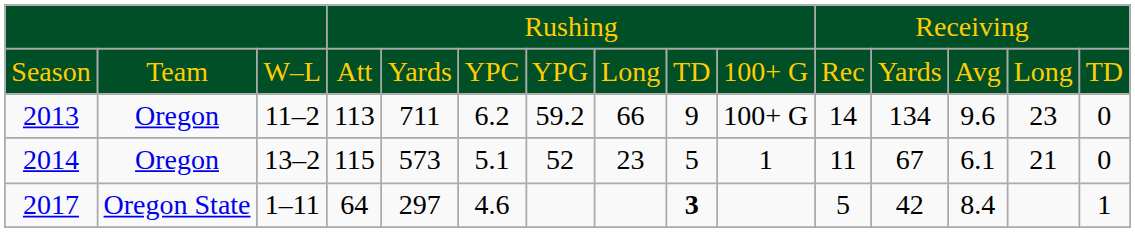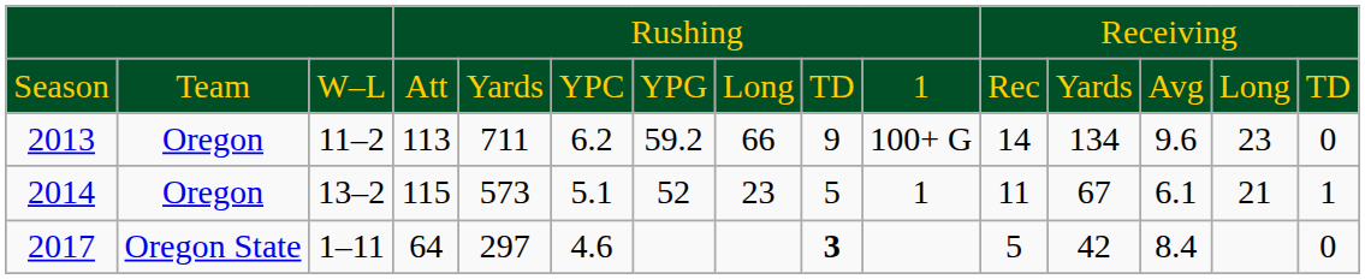Season | column 10: 100+ G -> 1
2014 | column 15: 0 -> 1
2017 | column 15: 1 -> 0
